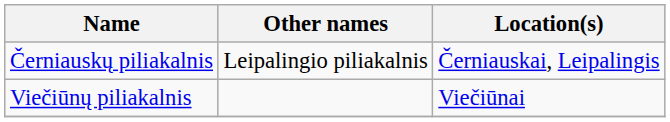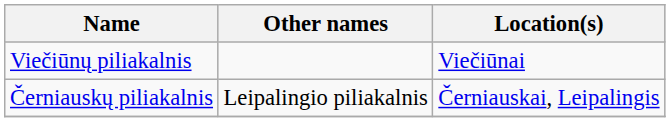rows swapped: Černiauskų piliakalnis <-> Viečiūnų piliakalnis
